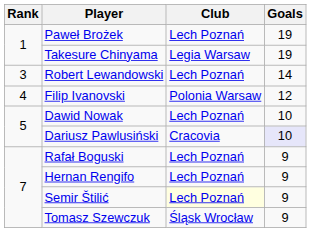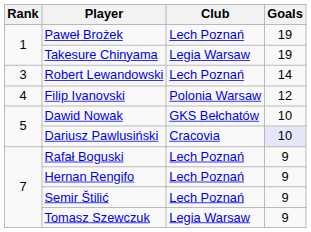Dawid Nowak | Club: Lech Poznań -> GKS Bełchatów
Semir Štilić | Club: lightyellow background -> no background
Tomasz Szewczuk | Club: Śląsk Wrocław -> Legia Warsaw
